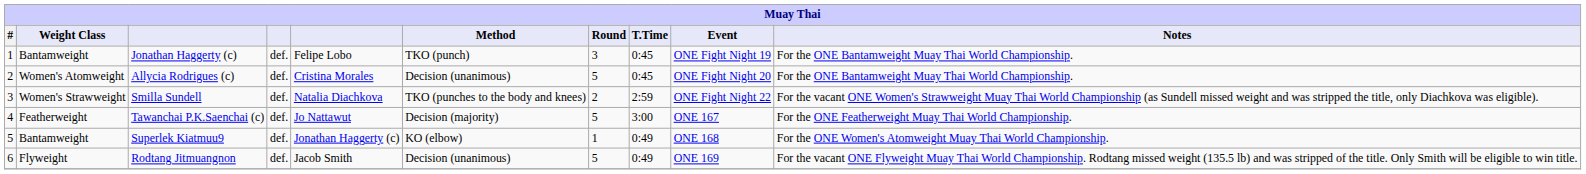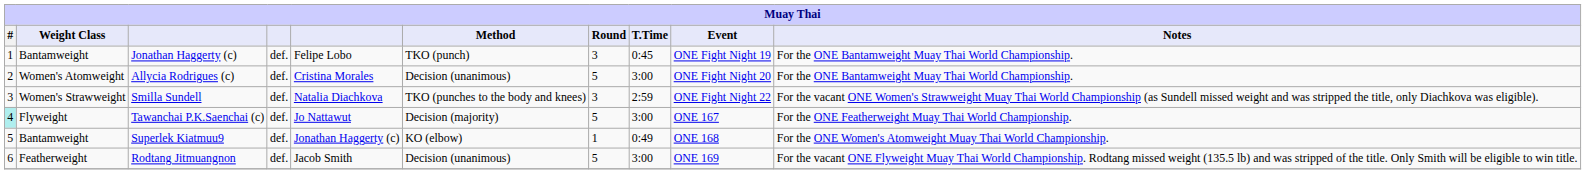Allycia Rodrigues (c) | T.Time: 0:45 -> 3:00
Smilla Sundell | Round: 2 -> 3
Tawanchai P.K.Saenchai (c) | #: no background -> paleturquoise background
Tawanchai P.K.Saenchai (c) | Weight Class: Featherweight -> Flyweight
Rodtang Jitmuangnon | Weight Class: Flyweight -> Featherweight
Rodtang Jitmuangnon | T.Time: 0:49 -> 3:00
